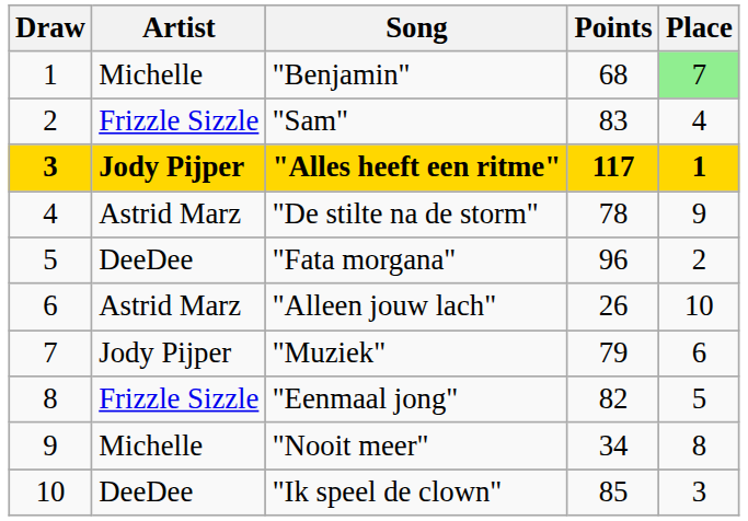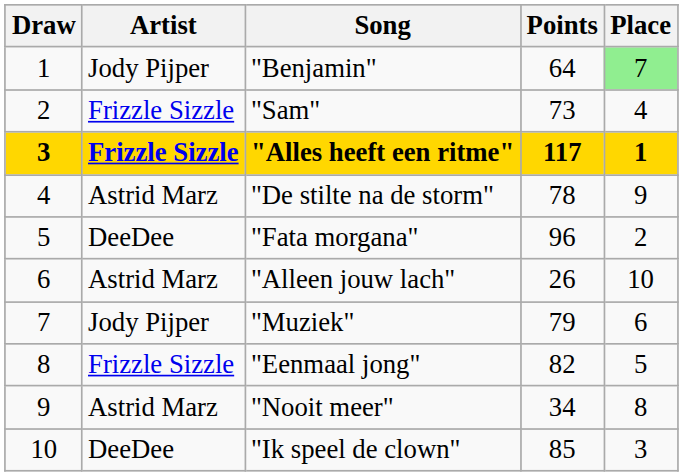"Benjamin" | Artist: Michelle -> Jody Pijper
"Benjamin" | Points: 68 -> 64
"Sam" | Points: 83 -> 73
"Alles heeft een ritme" | Artist: Jody Pijper -> Frizzle Sizzle
"Nooit meer" | Artist: Michelle -> Astrid Marz
